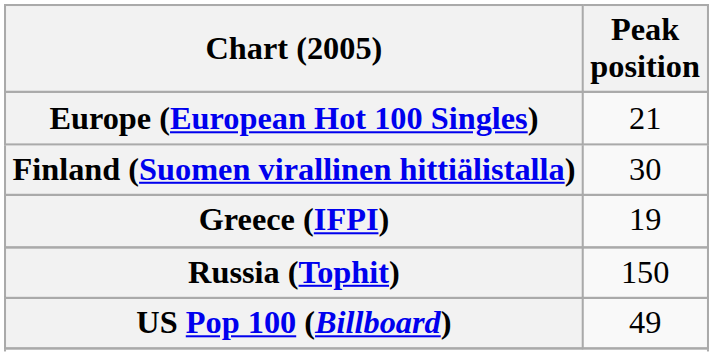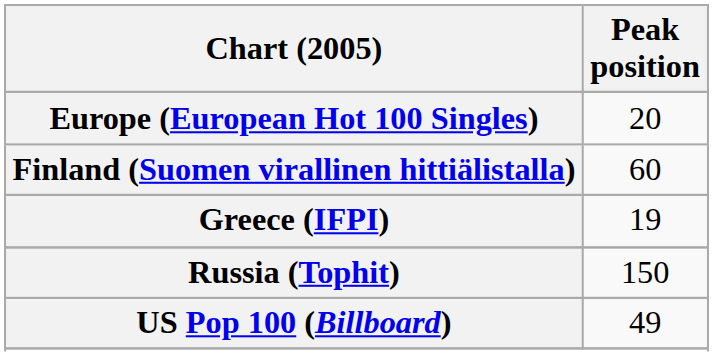Europe (European Hot 100 Singles) | Peak position: 21 -> 20
Finland (Suomen virallinen hittiälistalla) | Peak position: 30 -> 60
